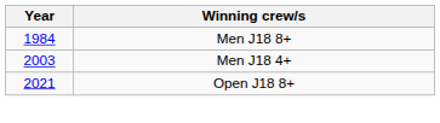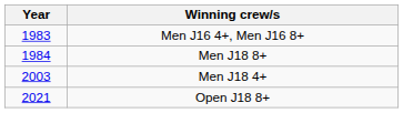+ row: 1983 | Men J16 4+, Men J16 8+
